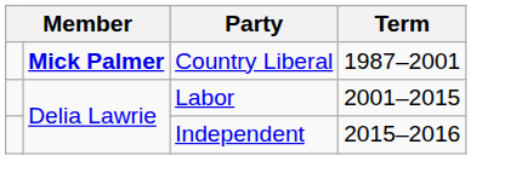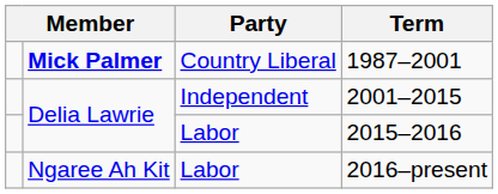2001–2015 | Party: Labor -> Independent
2015–2016 | Party: Independent -> Labor
+ row: Ngaree Ah Kit | Labor | 2016–present
